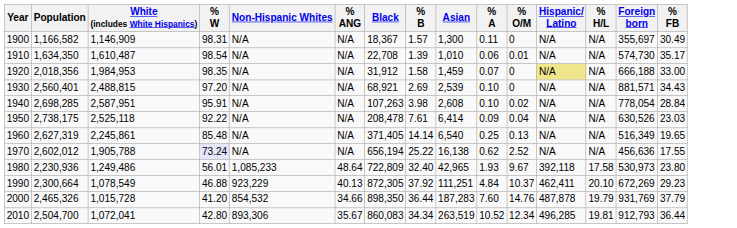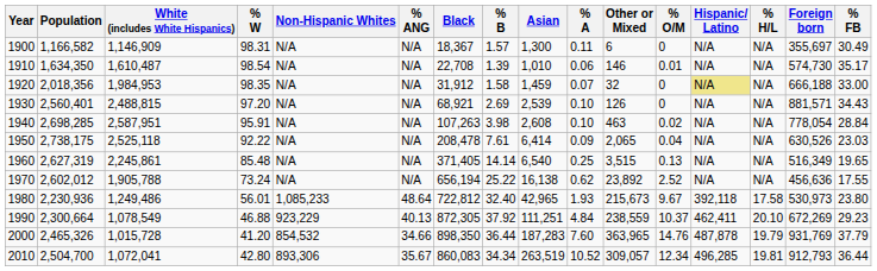+ column: Other or Mixed | 6 | 146 | 32 | 126 | 463 | 2,065 | 3,515 | 23,892 | 215,673 | 238,559 | 363,965 | 309,057
1970 | % W: lavender background -> no background
1980 | Black: 722,809 -> 722,812
